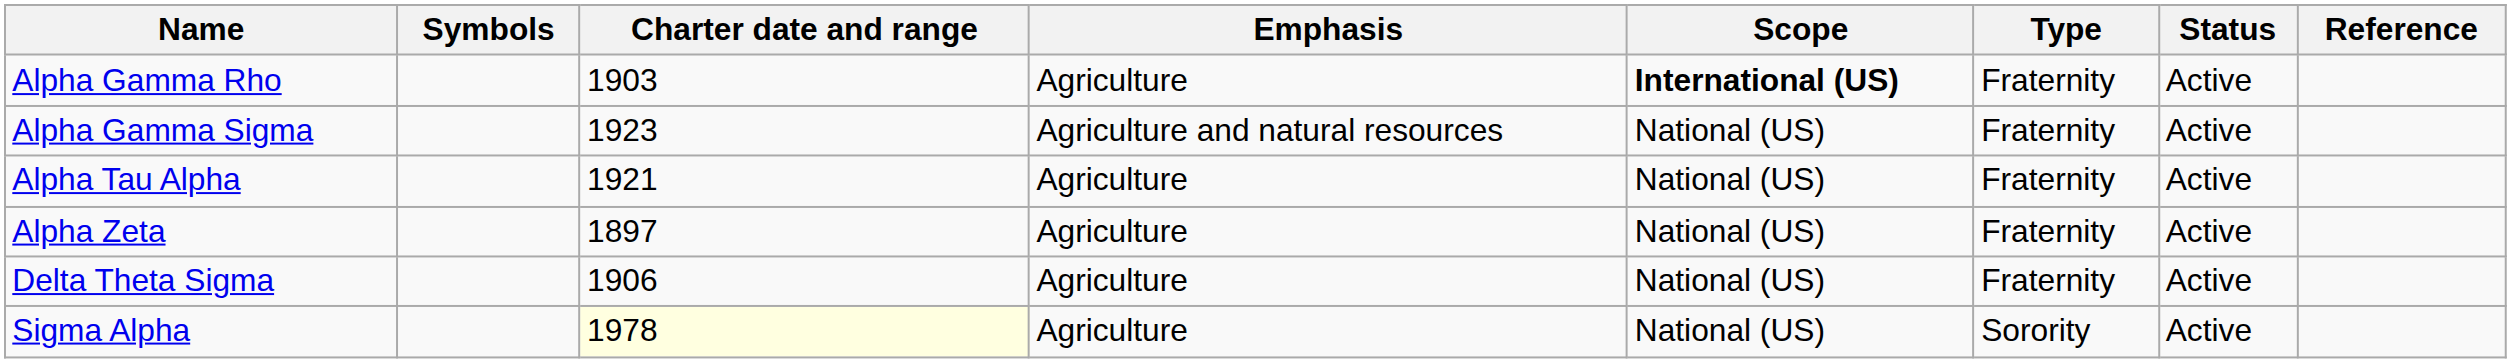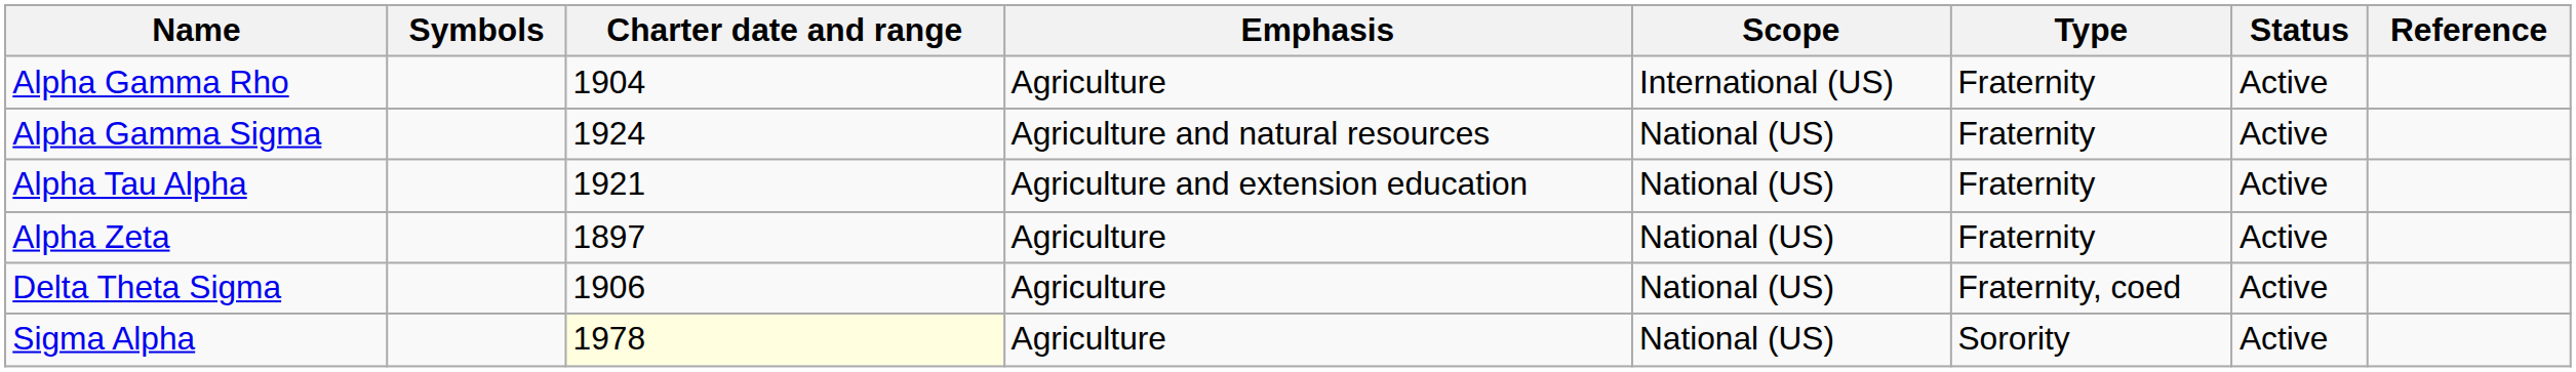Alpha Gamma Rho | Charter date and range: 1903 -> 1904
Alpha Gamma Rho | Scope: bold -> normal
Alpha Gamma Sigma | Charter date and range: 1923 -> 1924
Alpha Tau Alpha | Emphasis: Agriculture -> Agriculture and extension education
Delta Theta Sigma | Type: Fraternity -> Fraternity, coed
